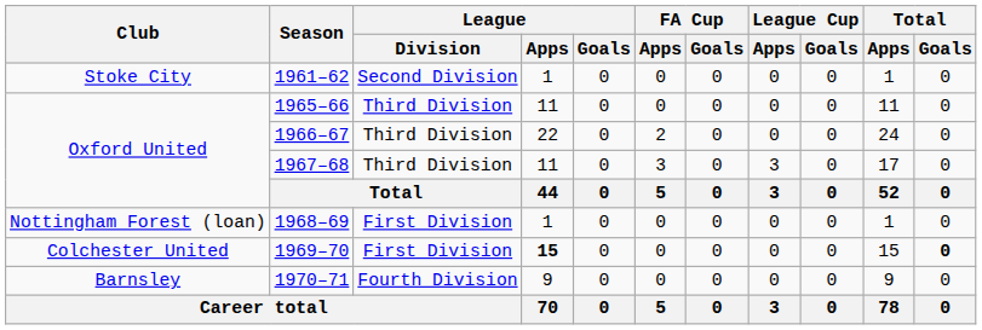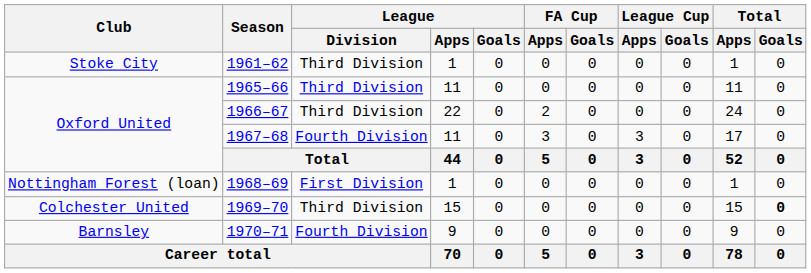1961–62 | League / Division: Second Division -> Third Division
1967–68 | League / Division: Third Division -> Fourth Division
1969–70 | League / Division: First Division -> Third Division
1969–70 | League / Apps: bold -> normal
